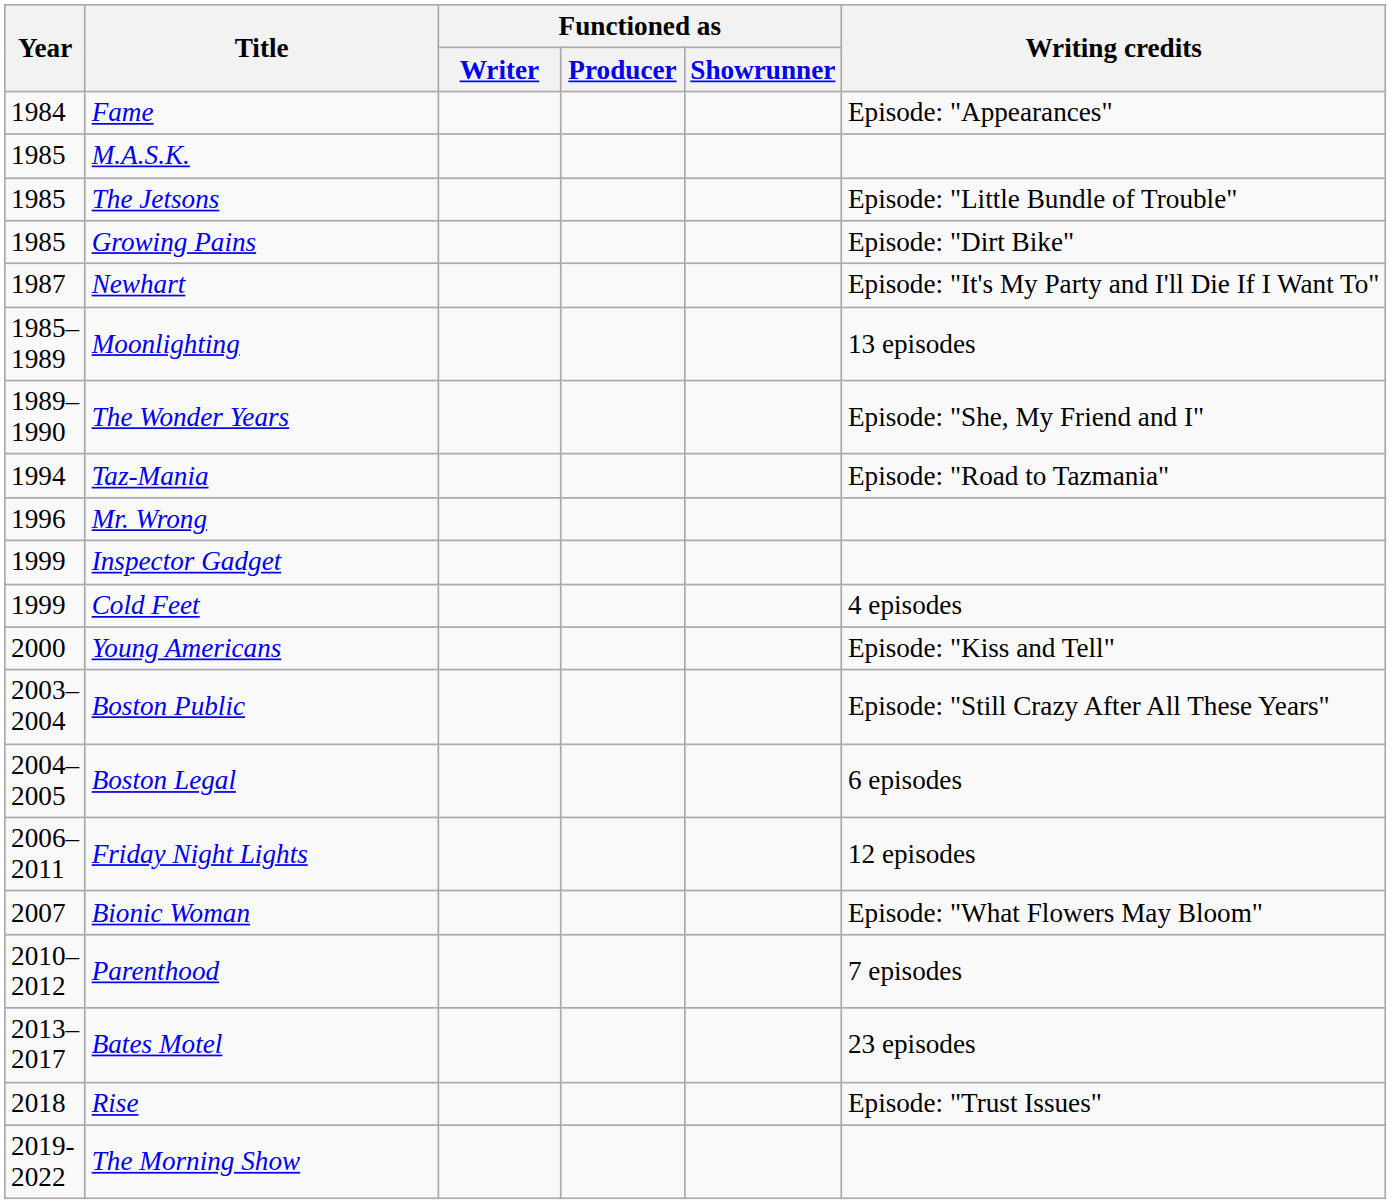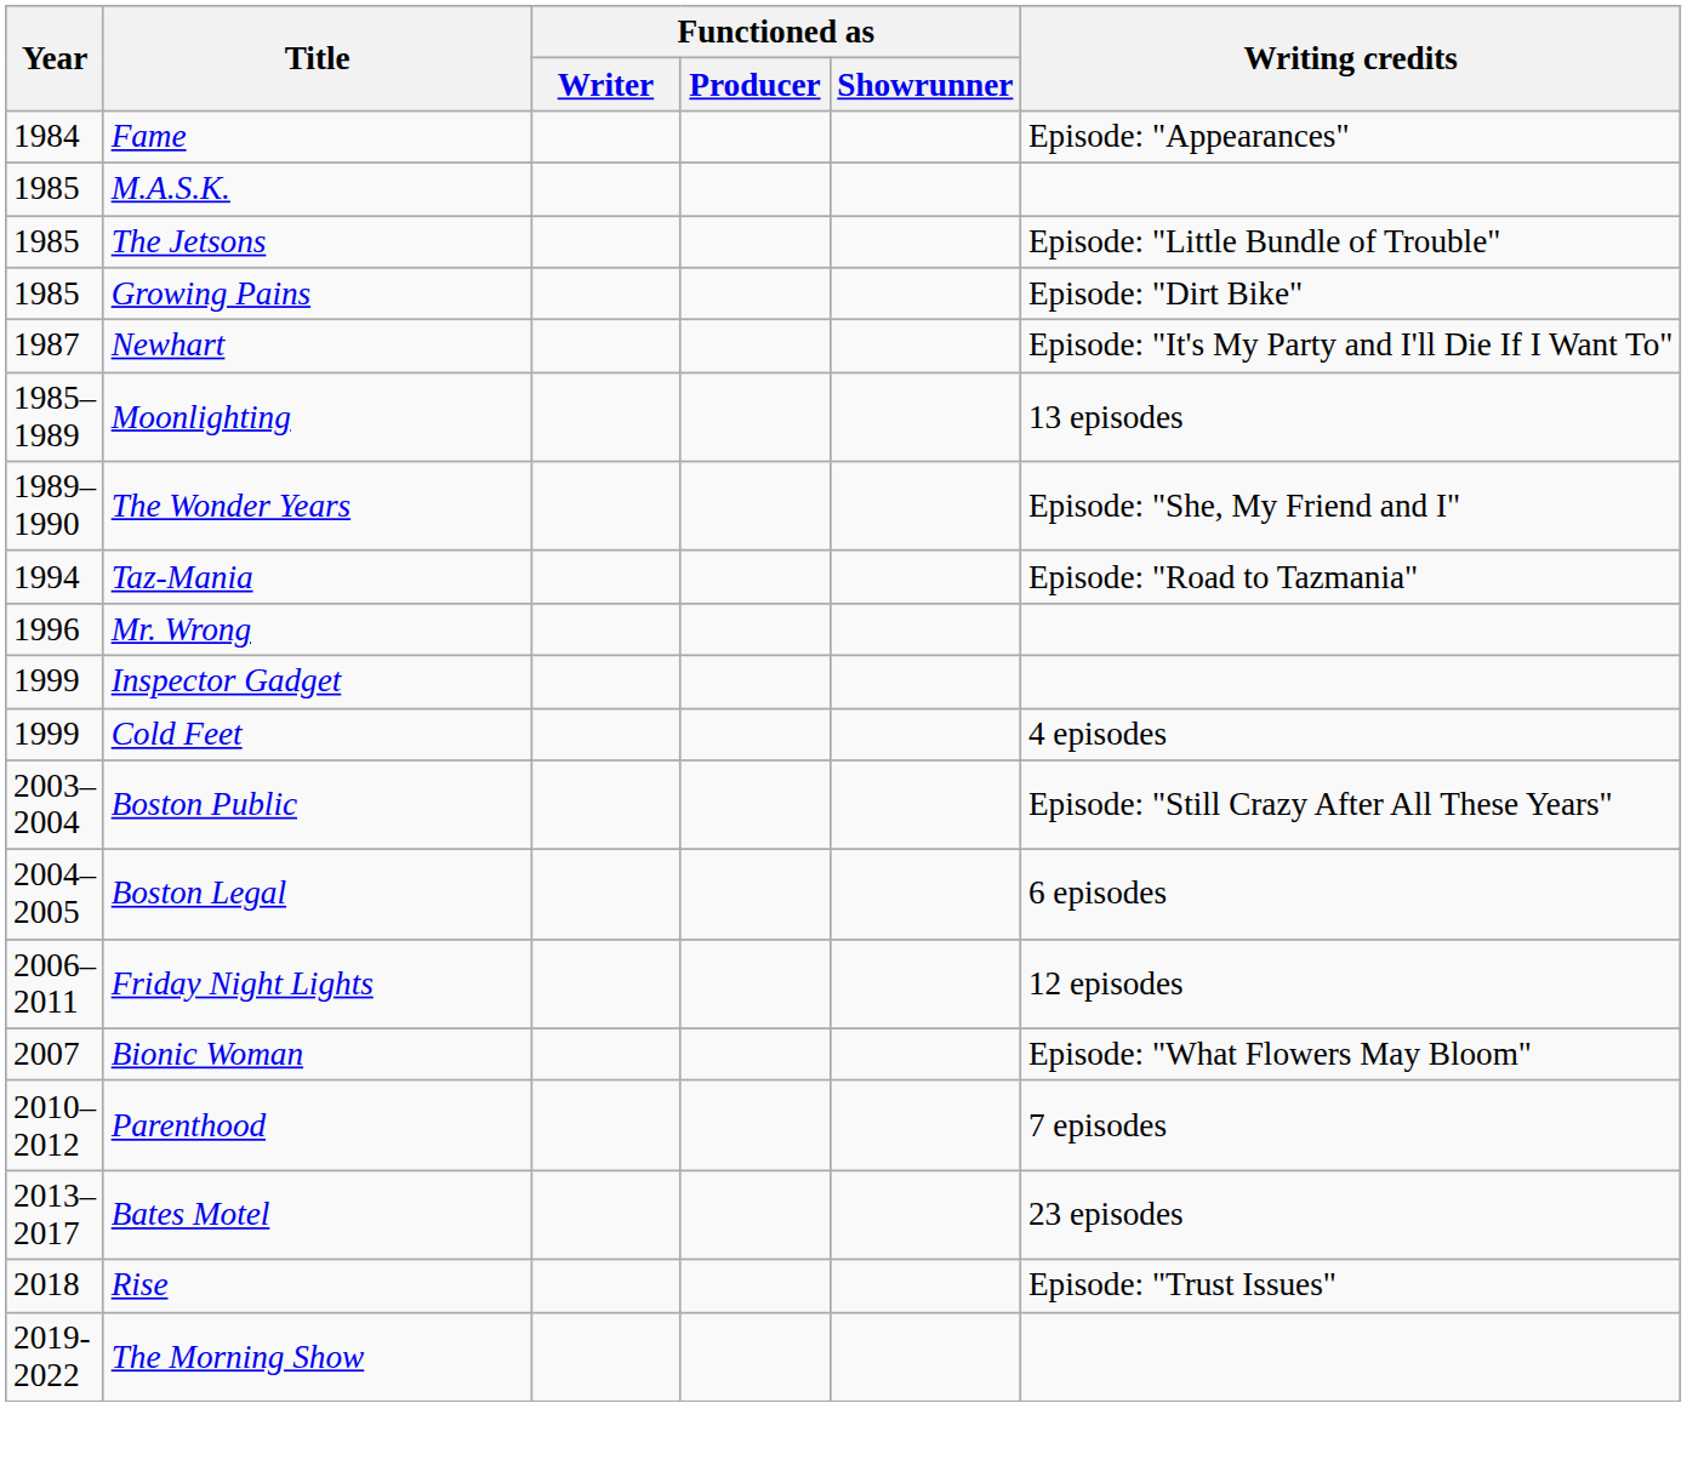- row: 2000 | Young Americans | Episode: "Kiss and Tell"
